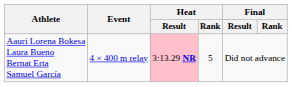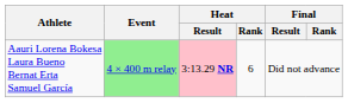Aauri Lorena Bokesa Laura Bueno Bernat Erta Samuel García | Event: no background -> lightgreen background
Aauri Lorena Bokesa Laura Bueno Bernat Erta Samuel García | Heat / Rank: 5 -> 6
